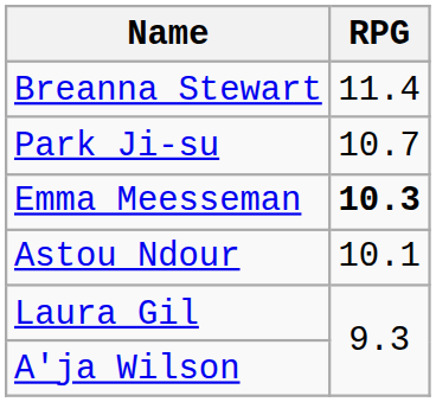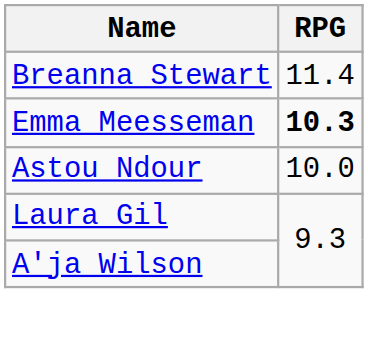- row: Park Ji-su | 10.7
Astou Ndour | RPG: 10.1 -> 10.0
